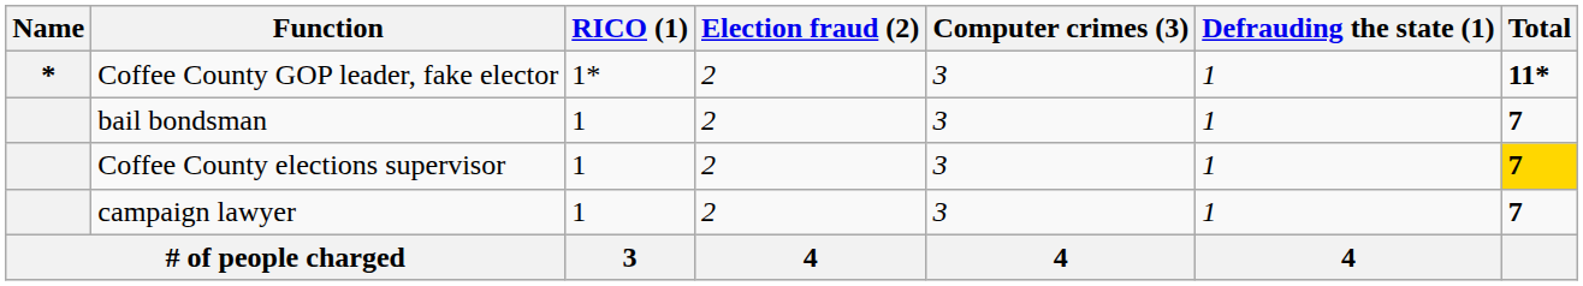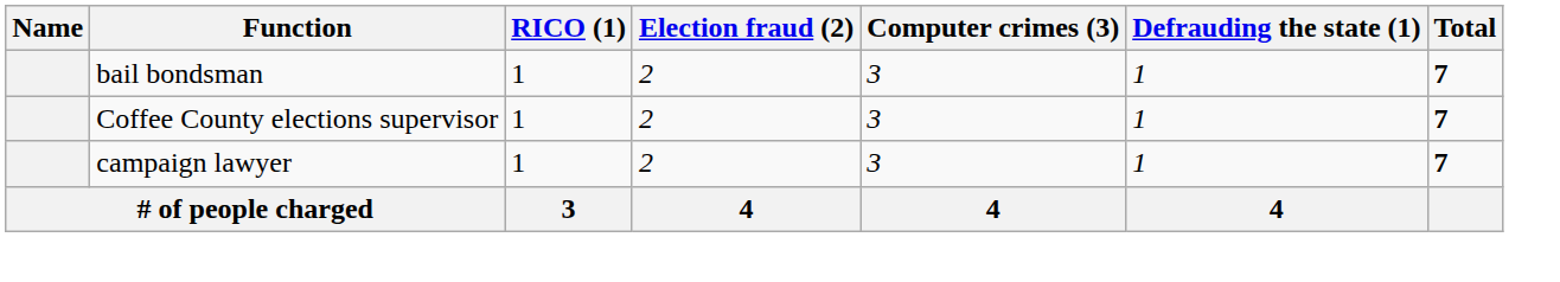- row: * | Coffee County GOP leader, fake elector | 1* | 2 | 3 | 1 | 11*
Coffee County elections supervisor | Total: gold background -> no background
